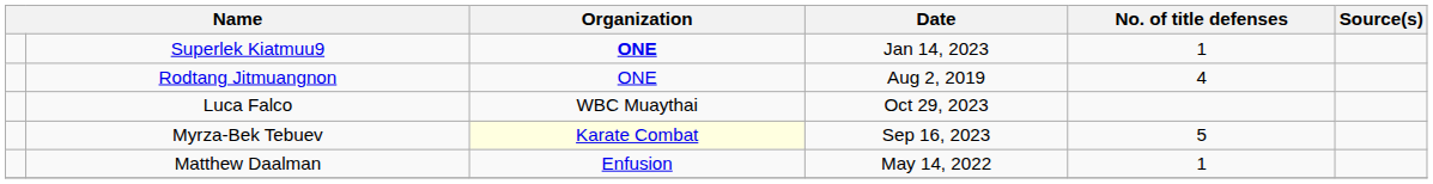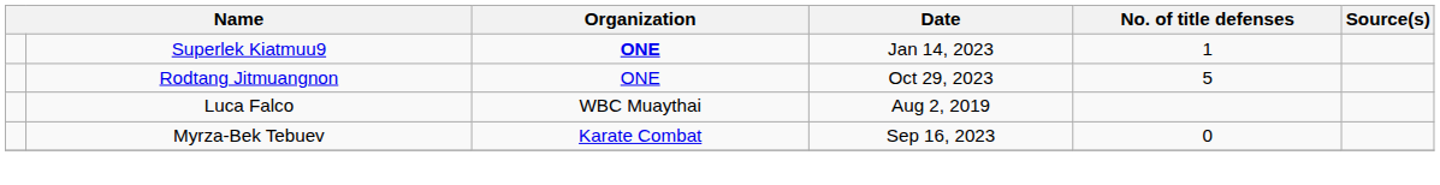Rodtang Jitmuangnon | Date: Aug 2, 2019 -> Oct 29, 2023
Rodtang Jitmuangnon | No. of title defenses: 4 -> 5
Luca Falco | Date: Oct 29, 2023 -> Aug 2, 2019
Myrza-Bek Tebuev | Organization: lightyellow background -> no background
Myrza-Bek Tebuev | No. of title defenses: 5 -> 0
- row: Matthew Daalman | Enfusion | May 14, 2022 | 1
